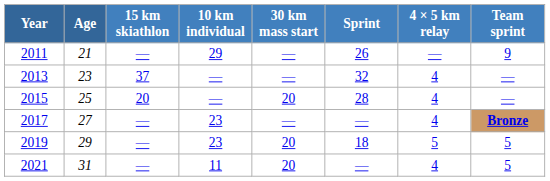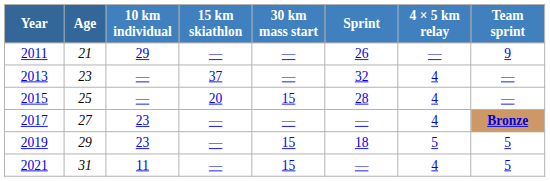columns swapped: 10 km individual <-> 15 km skiathlon
2015 | 30 km mass start: 20 -> 15
2019 | 30 km mass start: 20 -> 15
2021 | 30 km mass start: 20 -> 15
